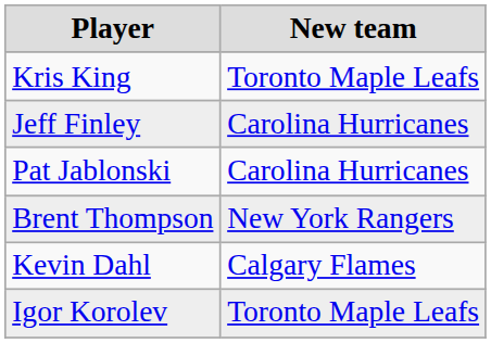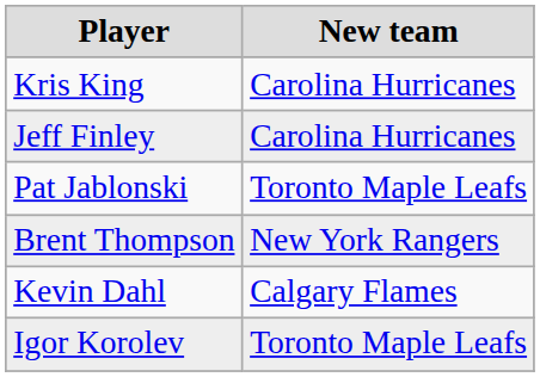Kris King | New team: Toronto Maple Leafs -> Carolina Hurricanes
Pat Jablonski | New team: Carolina Hurricanes -> Toronto Maple Leafs
